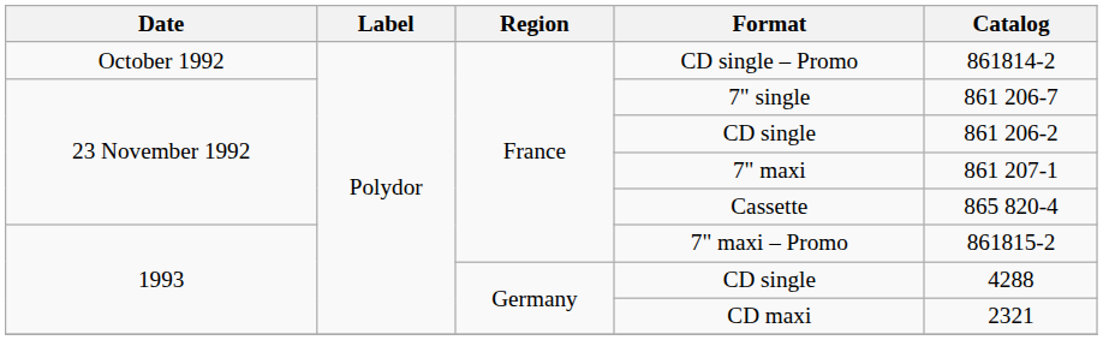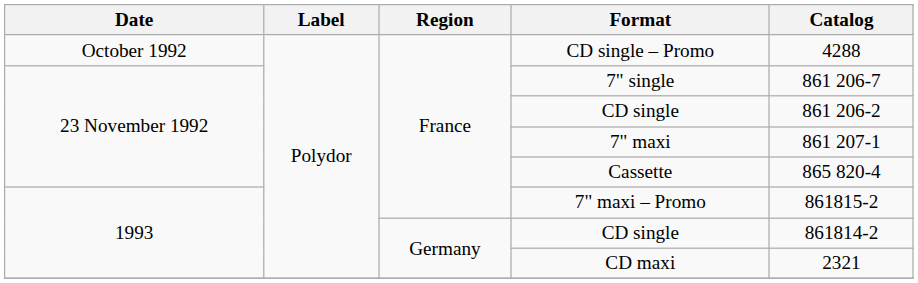CD single – Promo | Catalog: 861814-2 -> 4288
1993 / CD single | Catalog: 4288 -> 861814-2
